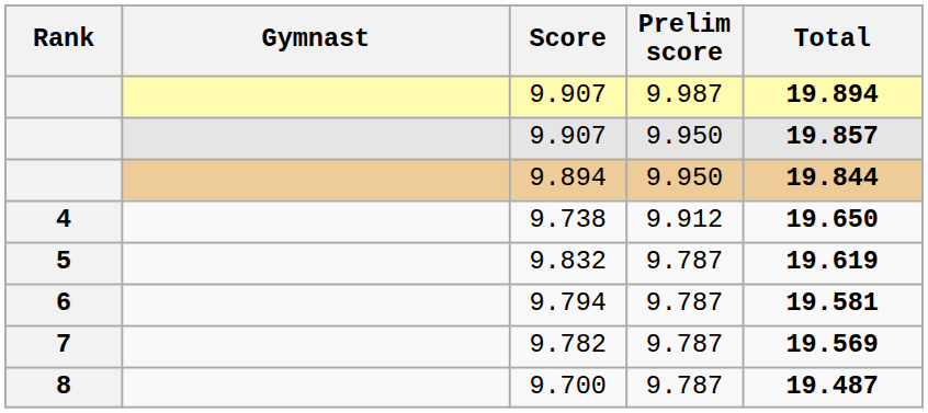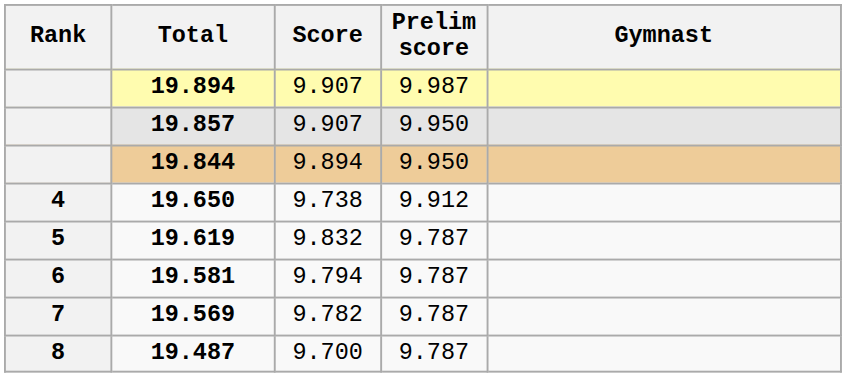columns swapped: Gymnast <-> Total
